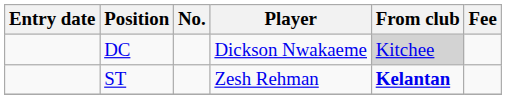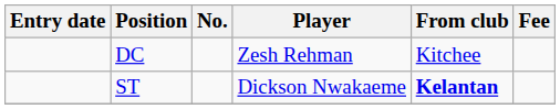DC | Player: Dickson Nwakaeme -> Zesh Rehman
DC | From club: lightgrey background -> no background
ST | Player: Zesh Rehman -> Dickson Nwakaeme
